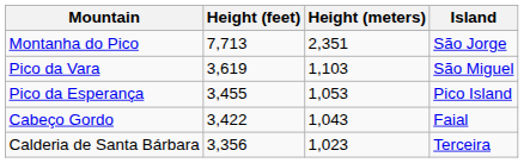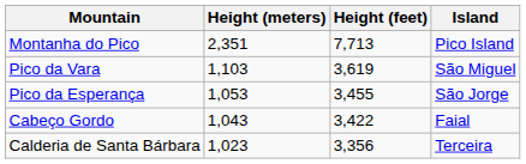columns swapped: Height (meters) <-> Height (feet)
Montanha do Pico | Island: São Jorge -> Pico Island
Pico da Esperança | Island: Pico Island -> São Jorge
